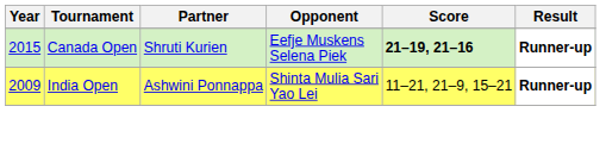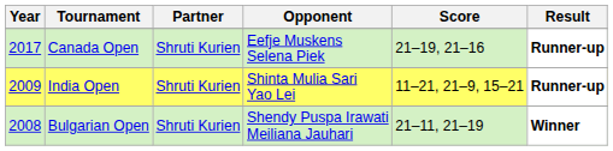Canada Open | Year: 2015 -> 2017
Canada Open | Score: bold -> normal
India Open | Partner: Ashwini Ponnappa -> Shruti Kurien
+ row: 2008 | Bulgarian Open | Shruti Kurien | Shendy Puspa Irawati Meiliana Jauhari | 21–11, 21–19 | Winner
